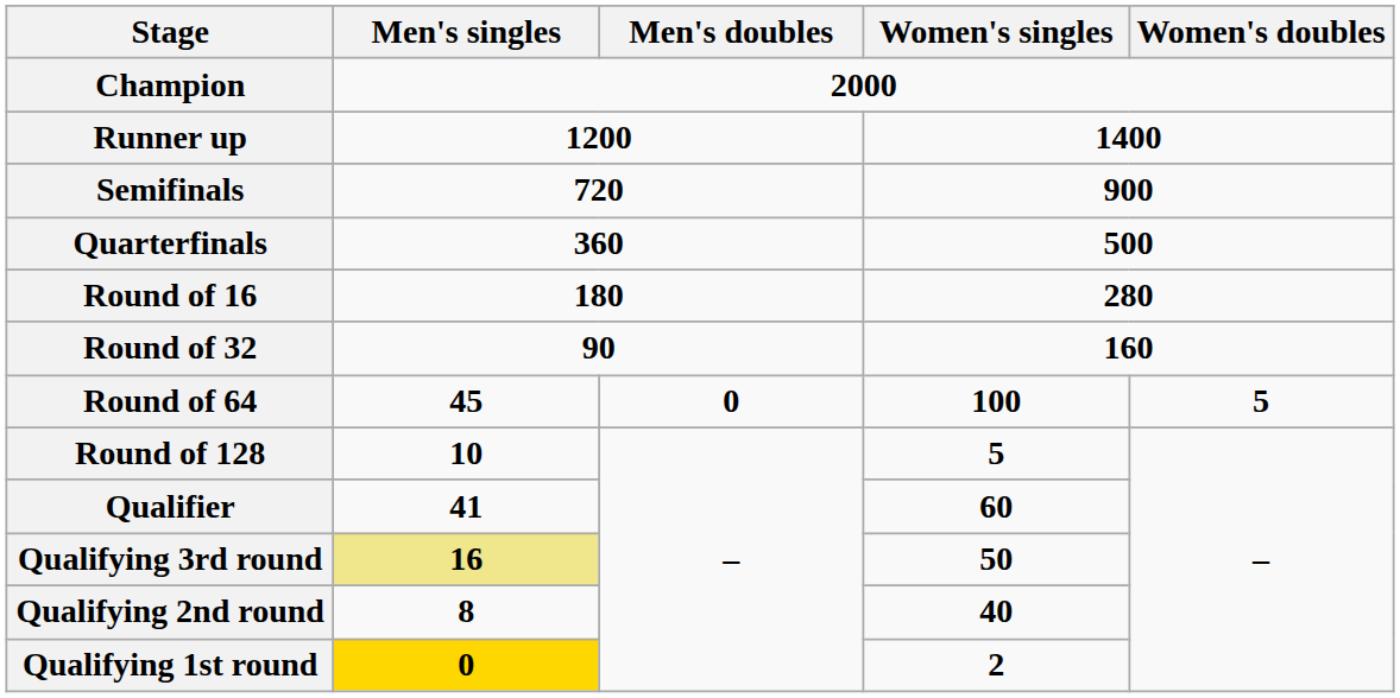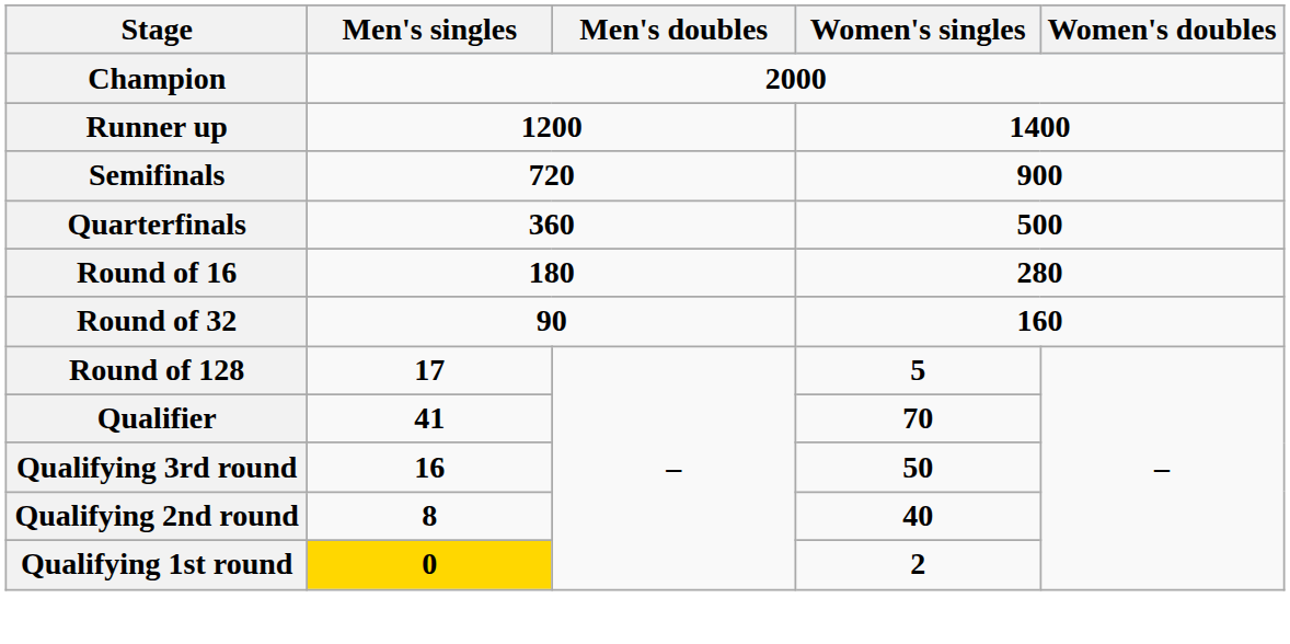- row: Round of 64 | 45 | 0 | 100 | 5
Round of 128 | Men's singles: 10 -> 17
Qualifier | Women's singles: 60 -> 70
Qualifying 3rd round | Men's singles: khaki background -> no background
